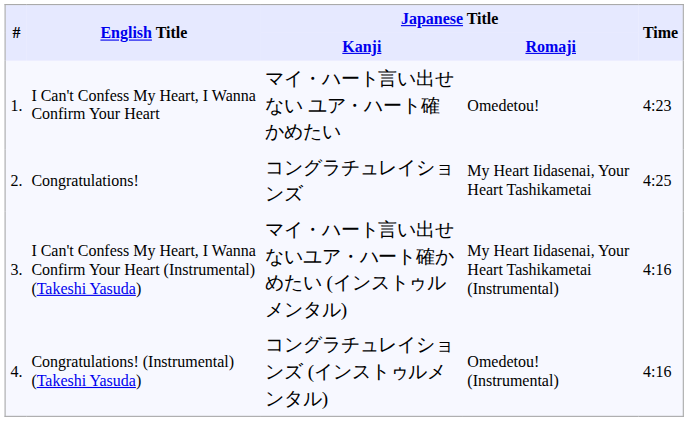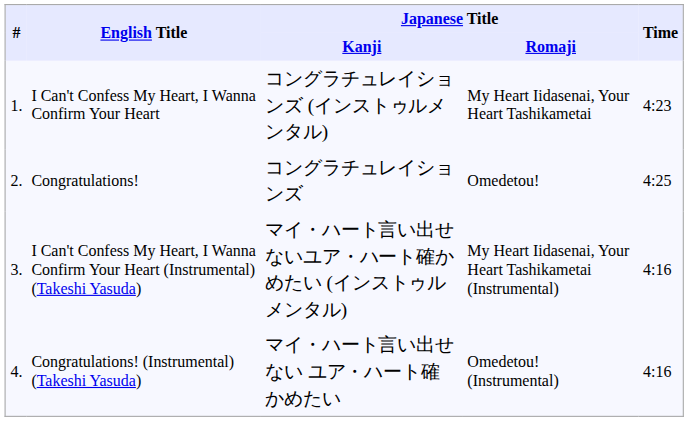I Can't Confess My Heart, I Wanna Confirm Your Heart | Japanese Title / Kanji: マイ・ハート言い出せない ユア・ハート確かめたい -> コングラチュレイションズ (インストゥルメンタル)
I Can't Confess My Heart, I Wanna Confirm Your Heart | Japanese Title / Romaji: Omedetou! -> My Heart Iidasenai, Your Heart Tashikametai
Congratulations! | Japanese Title / Romaji: My Heart Iidasenai, Your Heart Tashikametai -> Omedetou!
Congratulations! (Instrumental) (Takeshi Yasuda) | Japanese Title / Kanji: コングラチュレイションズ (インストゥルメンタル) -> マイ・ハート言い出せない ユア・ハート確かめたい
